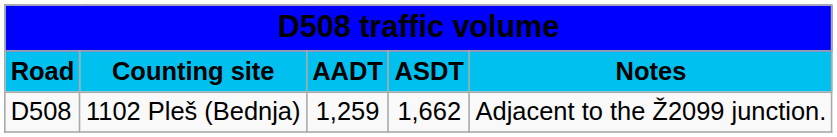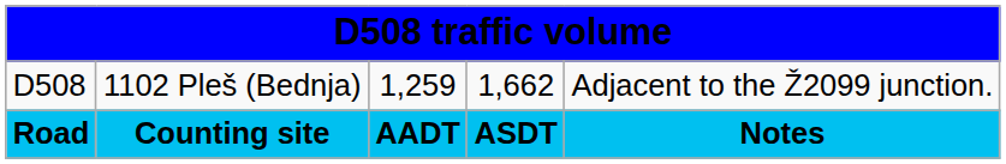rows swapped: Road <-> D508
